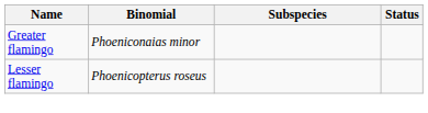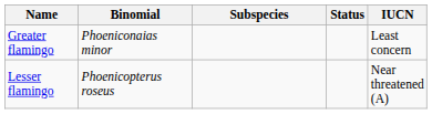+ column: IUCN | Least concern | Near threatened (A)
